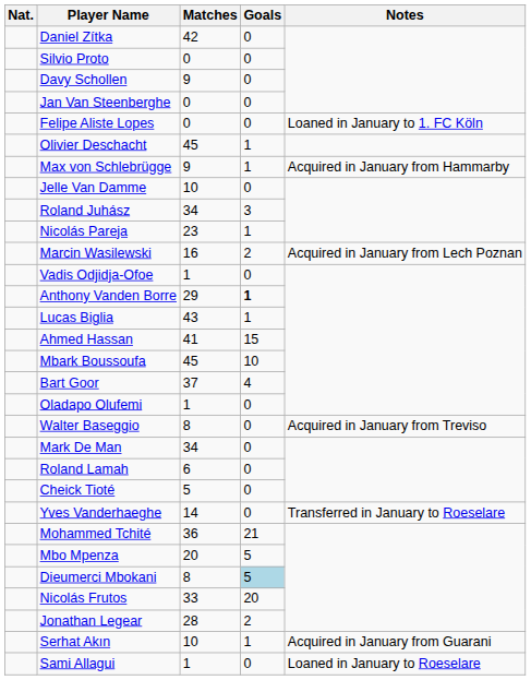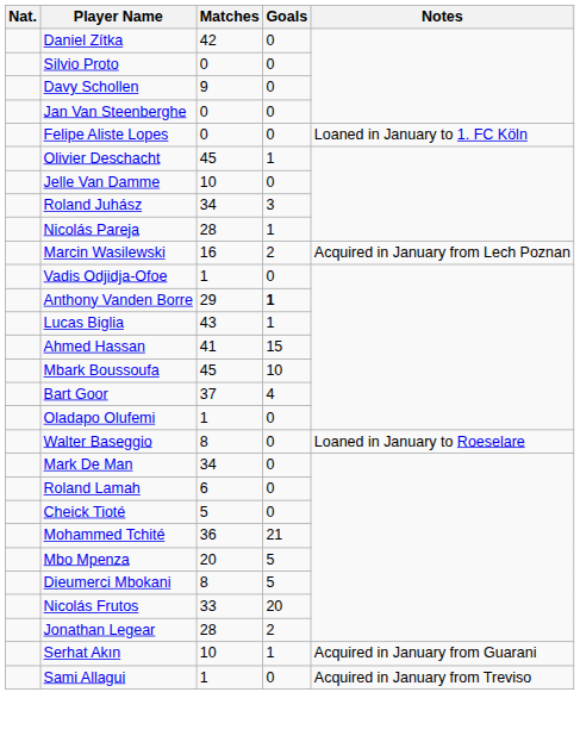- row: Max von Schlebrügge | 9 | 1 | Acquired in January from Hammarby
Nicolás Pareja | Matches: 23 -> 28
Walter Baseggio | Notes: Acquired in January from Treviso -> Loaned in January to Roeselare
- row: Yves Vanderhaeghe | 14 | 0 | Transferred in January to Roeselare
Dieumerci Mbokani | Goals: lightblue background -> no background
Sami Allagui | Notes: Loaned in January to Roeselare -> Acquired in January from Treviso
